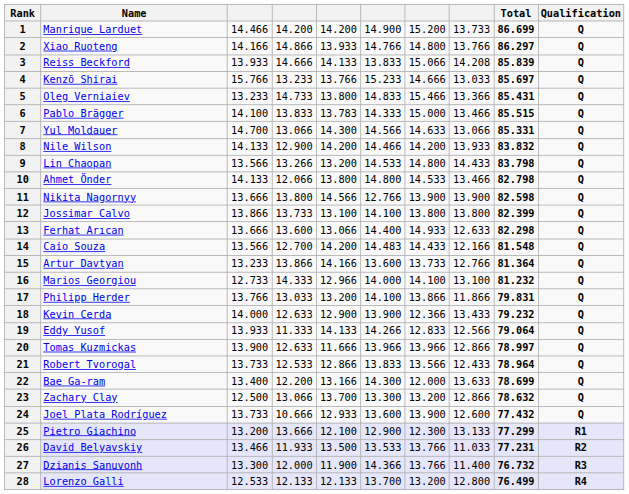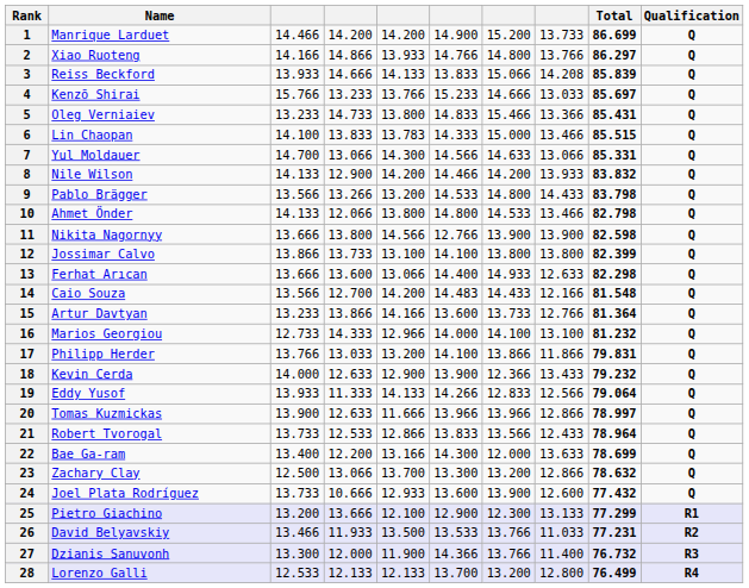6 | Name: Pablo Brägger -> Lin Chaopan
9 | Name: Lin Chaopan -> Pablo Brägger
